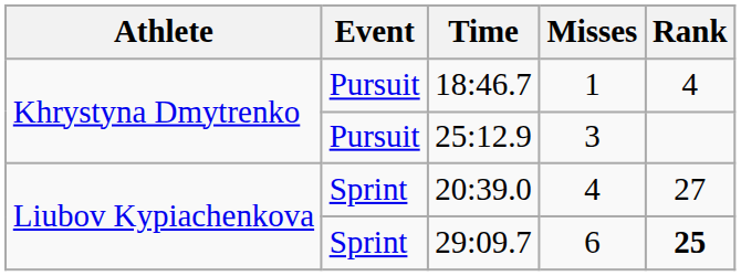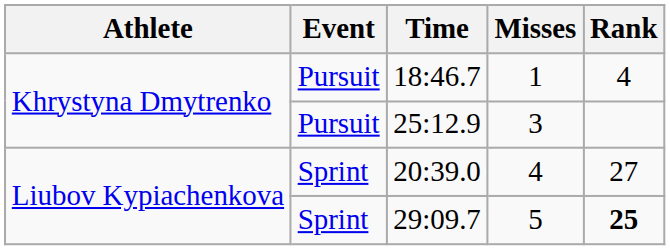29:09.7 | Misses: 6 -> 5
